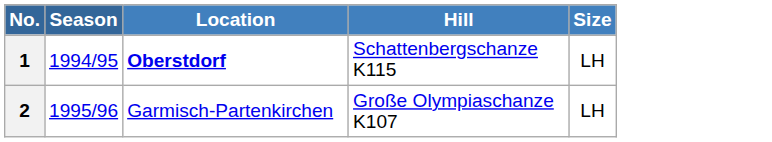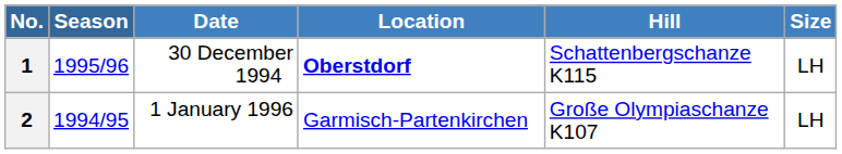+ column: Date | 30 December 1994 | 1 January 1996
1 | Season: 1994/95 -> 1995/96
2 | Season: 1995/96 -> 1994/95
